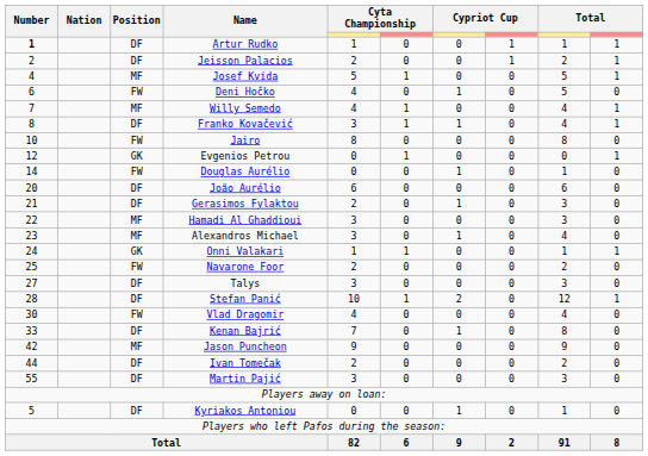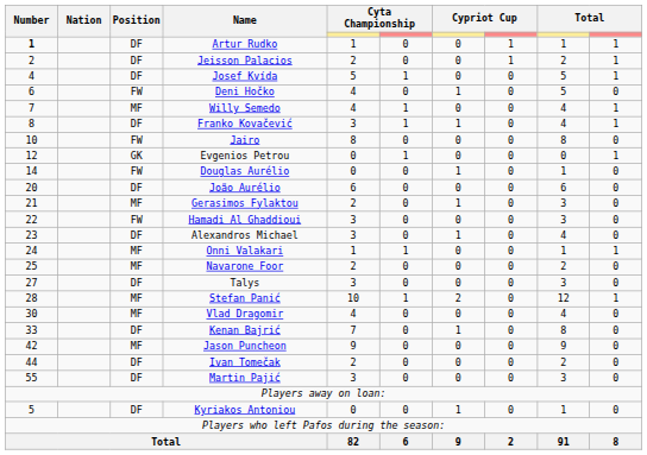Josef Kvída | Position: MF -> DF
Gerasimos Fylaktou | Position: DF -> MF
Hamadi Al Ghaddioui | Position: MF -> FW
Alexandros Michael | Position: MF -> DF
Onni Valakari | Position: GK -> MF
Navarone Foor | Position: FW -> MF
Stefan Panić | Position: DF -> MF
Vlad Dragomir | Position: FW -> MF
